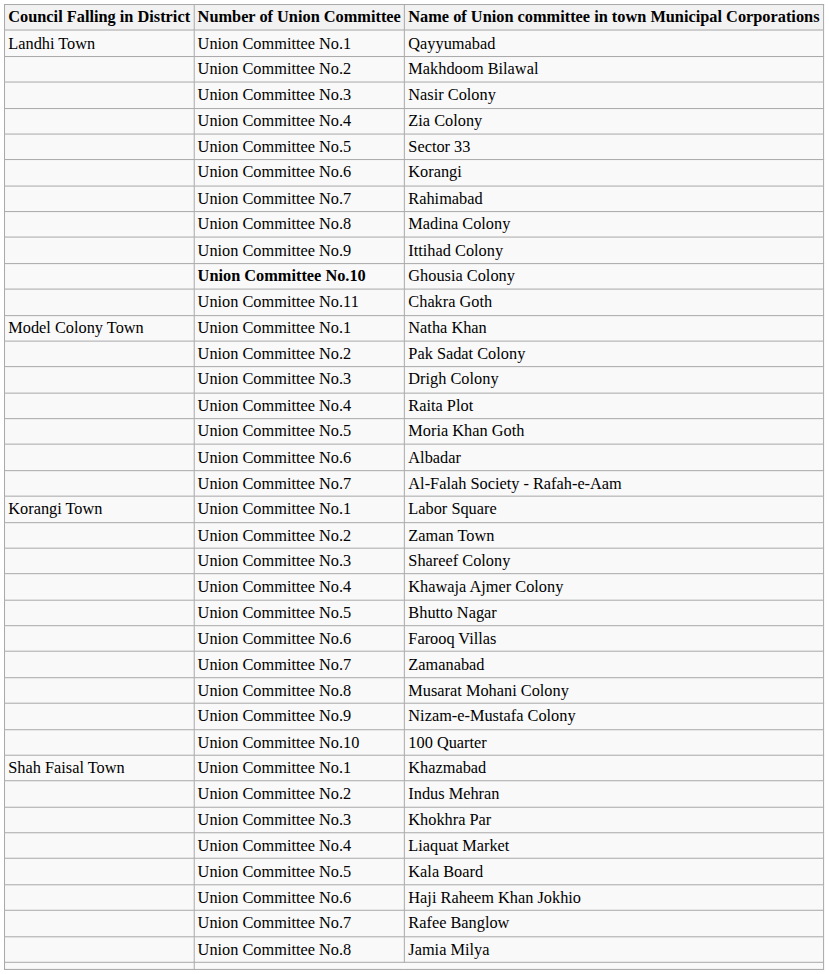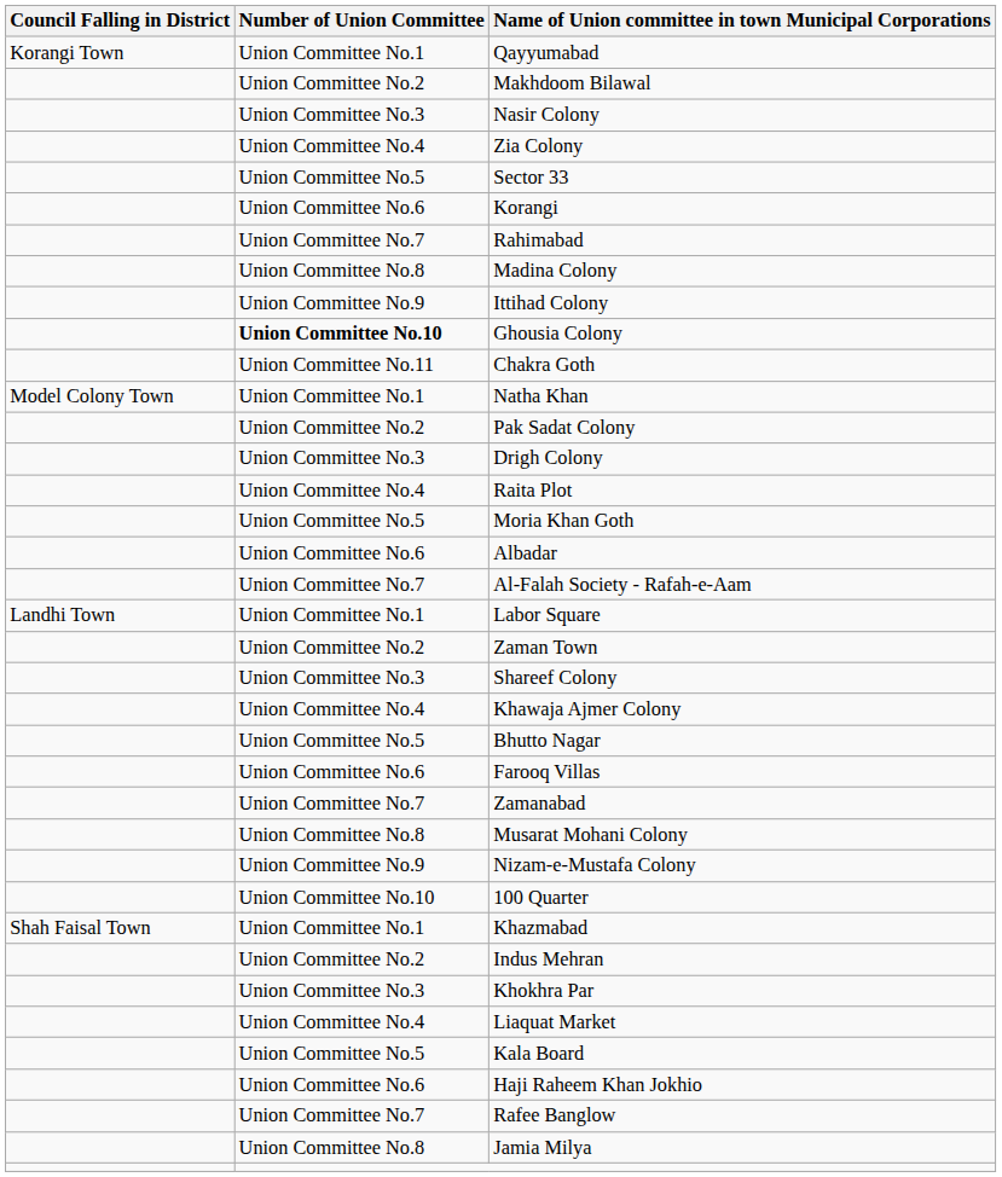Qayyumabad | Council Falling in District: Landhi Town -> Korangi Town
Labor Square | Council Falling in District: Korangi Town -> Landhi Town
